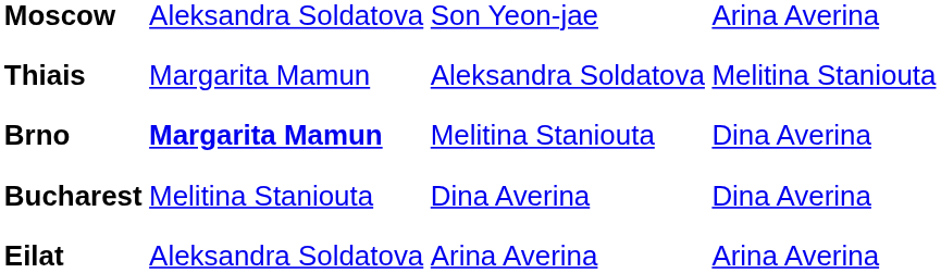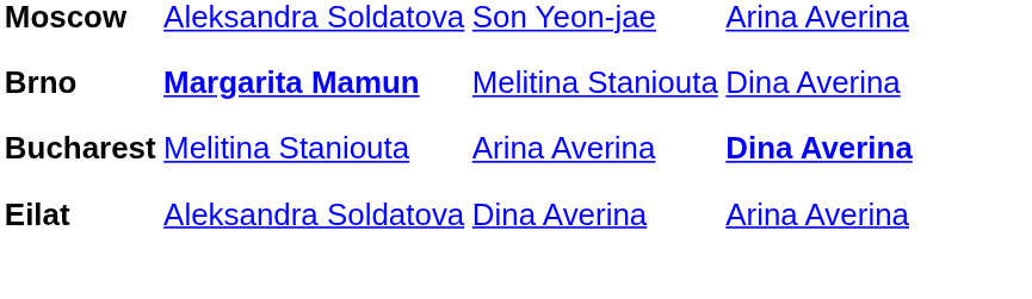- row: Thiais | Margarita Mamun | Aleksandra Soldatova | Melitina Staniouta
Bucharest | column 3: Dina Averina -> Arina Averina
Bucharest | column 4: normal -> bold
Eilat | column 3: Arina Averina -> Dina Averina
